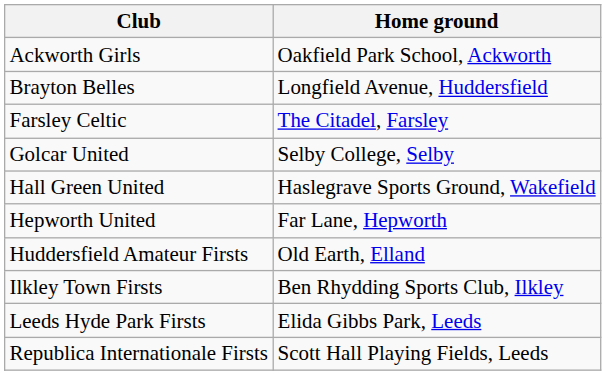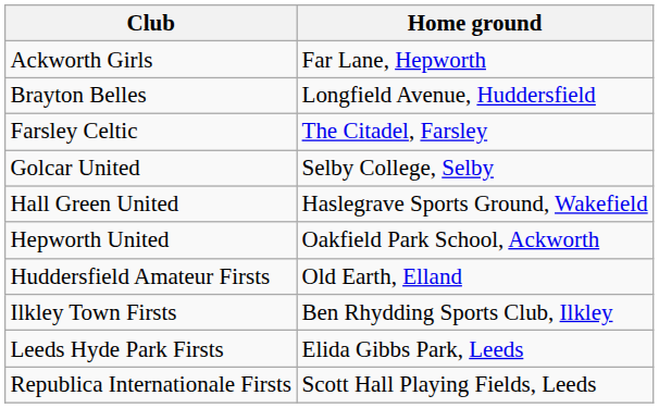Ackworth Girls | Home ground: Oakfield Park School, Ackworth -> Far Lane, Hepworth
Hepworth United | Home ground: Far Lane, Hepworth -> Oakfield Park School, Ackworth
